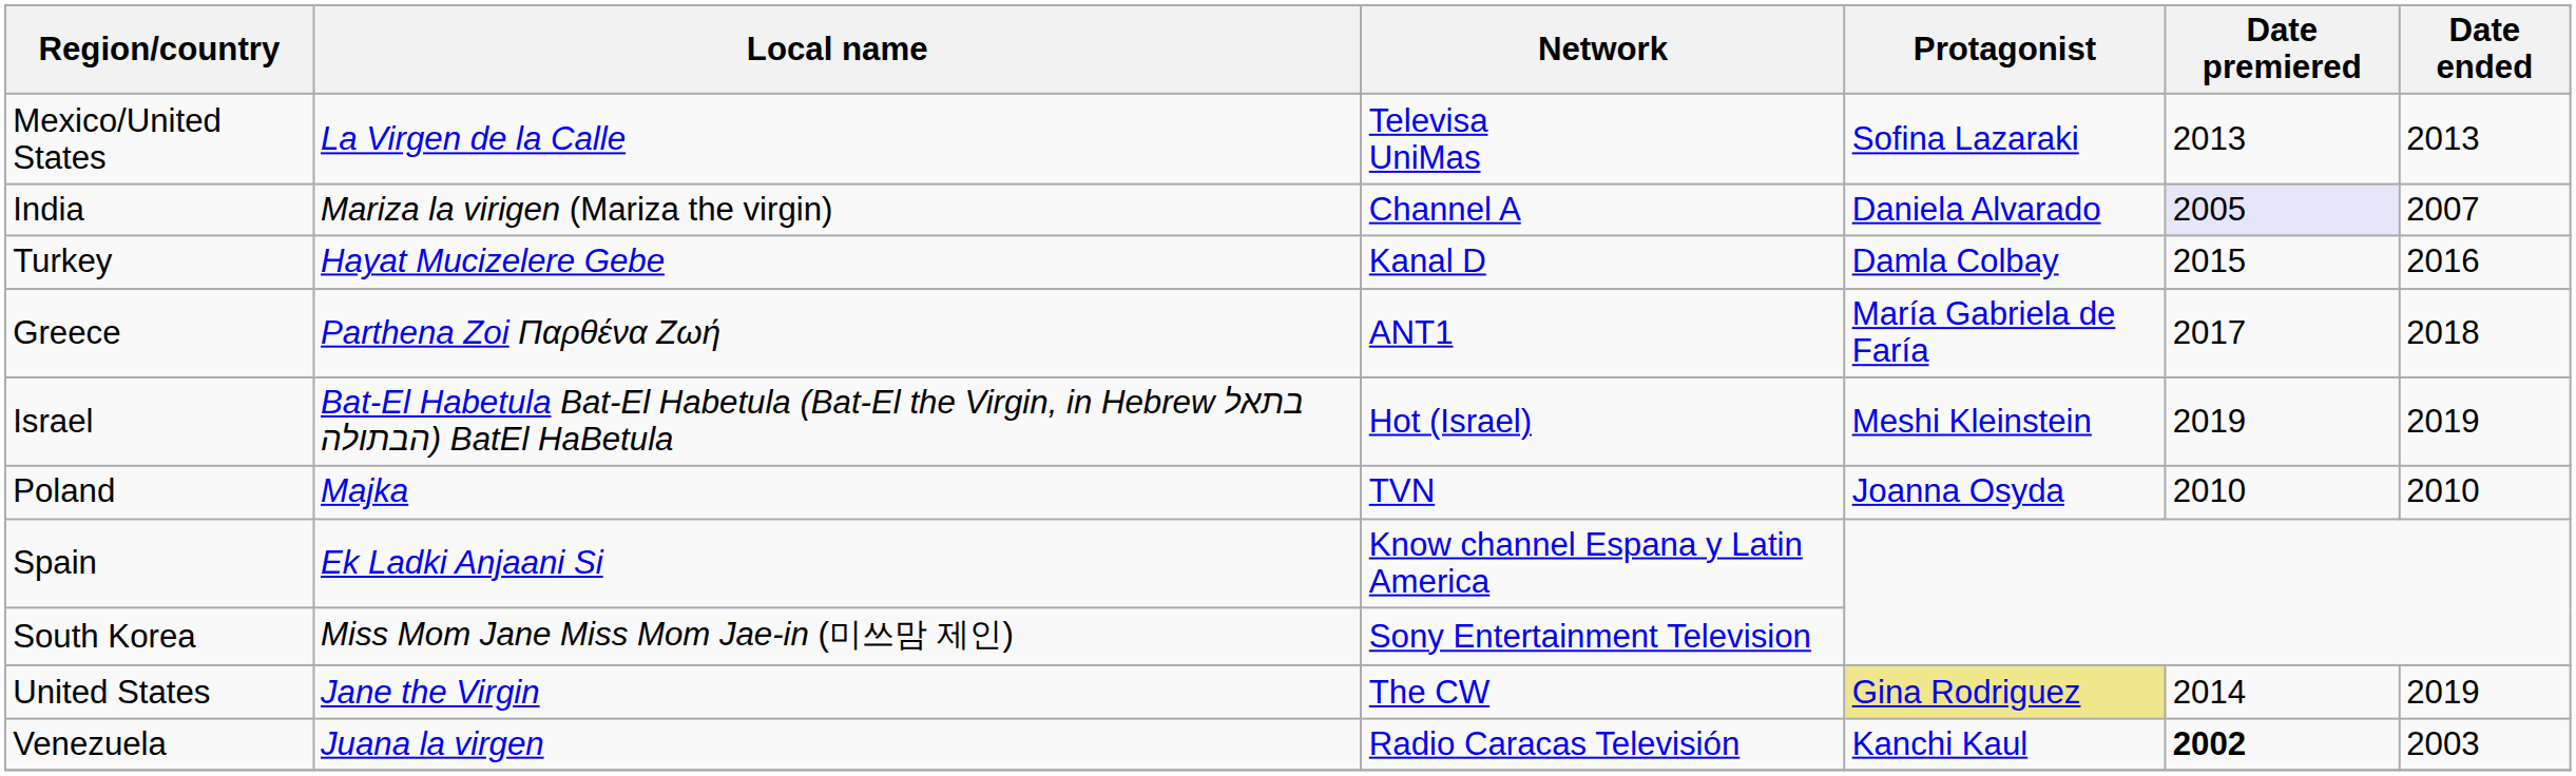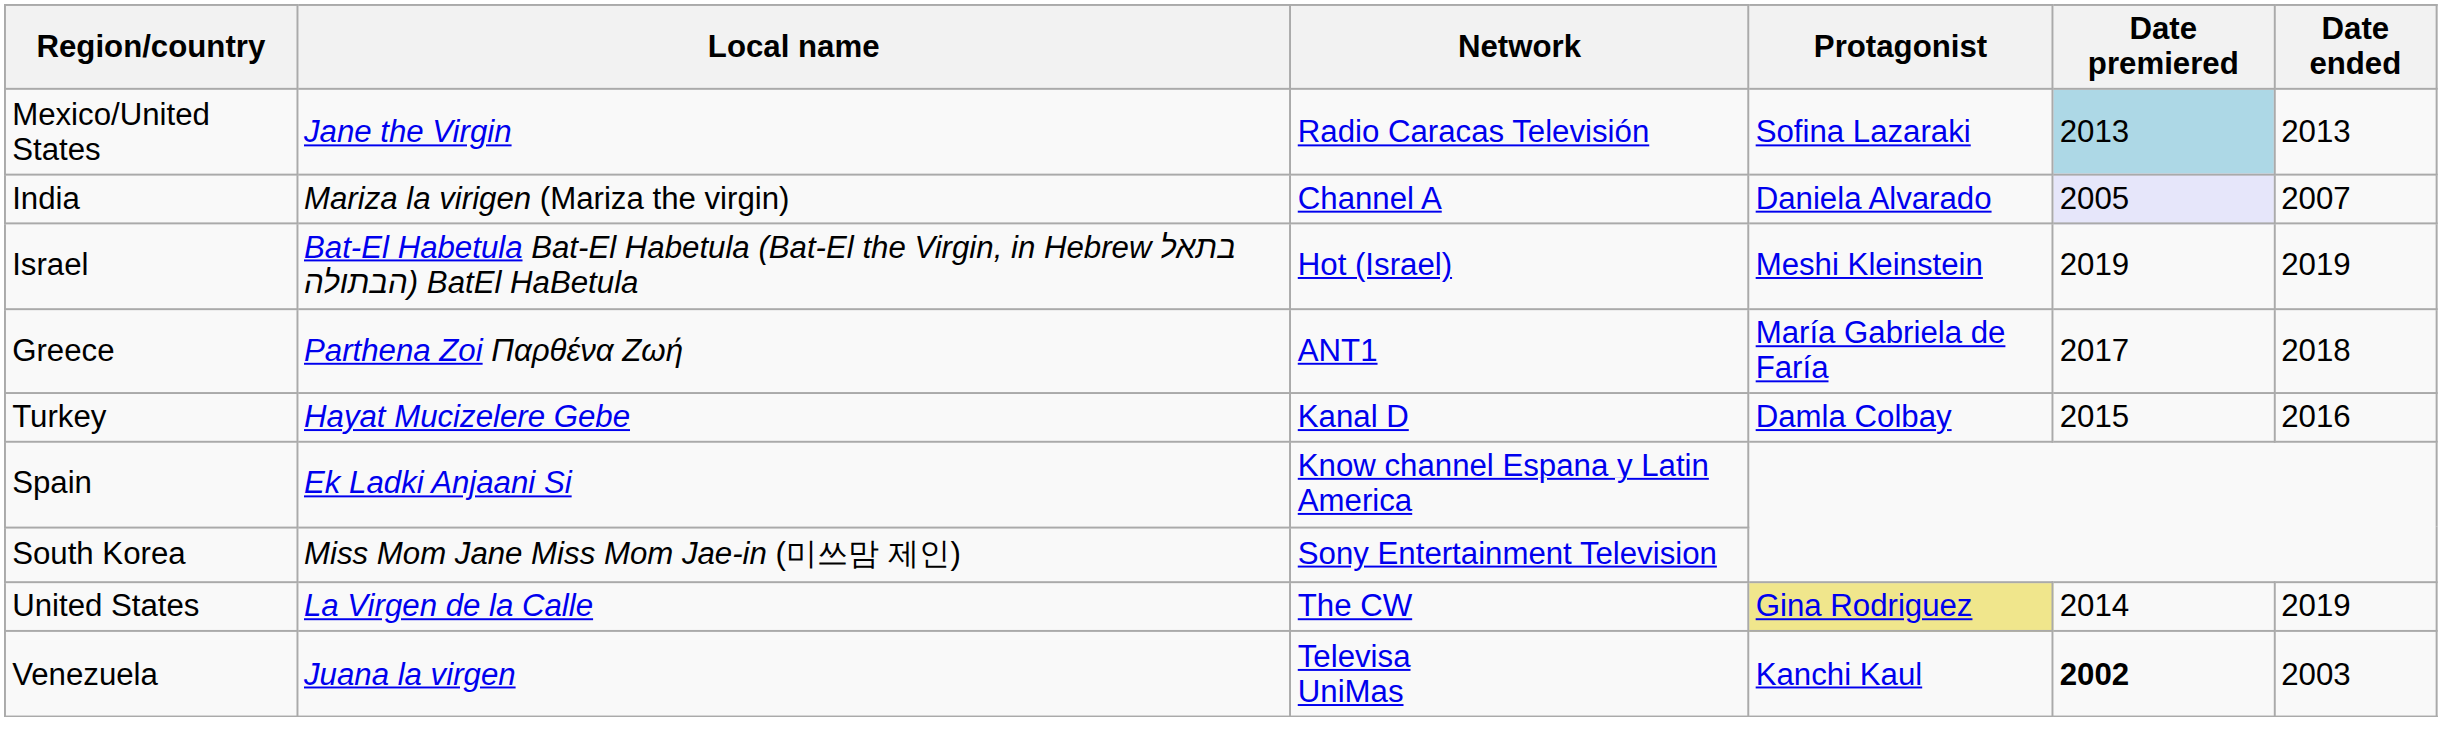Mexico/United States | Local name: La Virgen de la Calle -> Jane the Virgin
Mexico/United States | Network: Televisa UniMas -> Radio Caracas Televisión
Mexico/United States | Date premiered: no background -> lightblue background
rows swapped: Turkey <-> Israel
- row: Poland | Majka | TVN | Joanna Osyda | 2010 | 2010
United States | Local name: Jane the Virgin -> La Virgen de la Calle
Venezuela | Network: Radio Caracas Televisión -> Televisa UniMas
